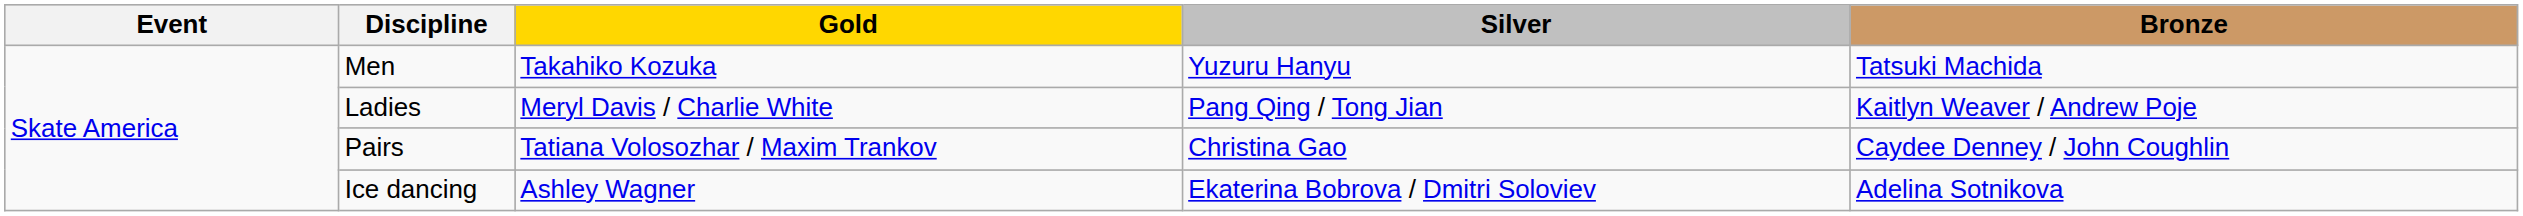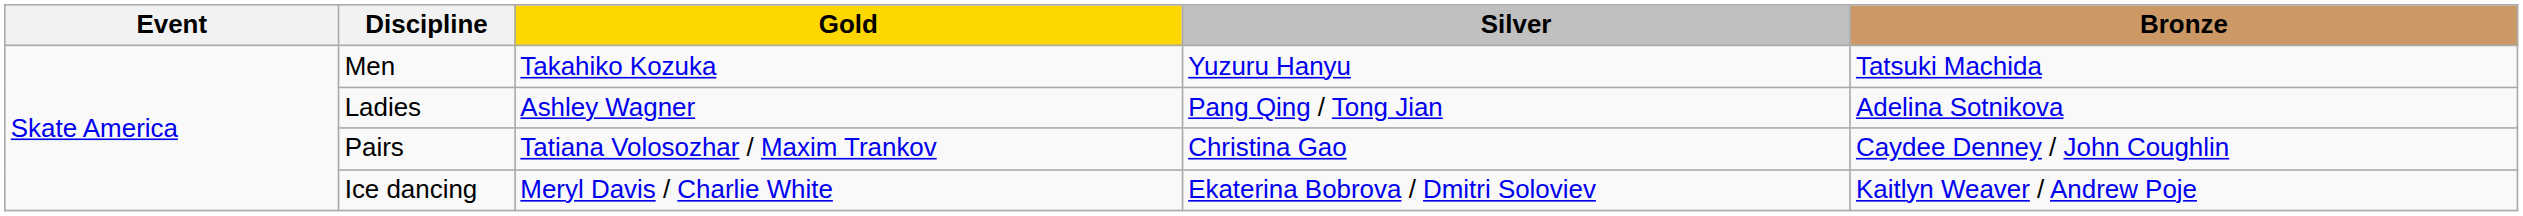Ladies | Gold: Meryl Davis / Charlie White -> Ashley Wagner
Ladies | Bronze: Kaitlyn Weaver / Andrew Poje -> Adelina Sotnikova
Ice dancing | Gold: Ashley Wagner -> Meryl Davis / Charlie White
Ice dancing | Bronze: Adelina Sotnikova -> Kaitlyn Weaver / Andrew Poje
